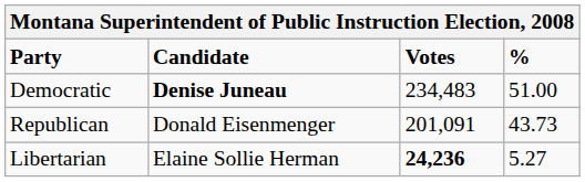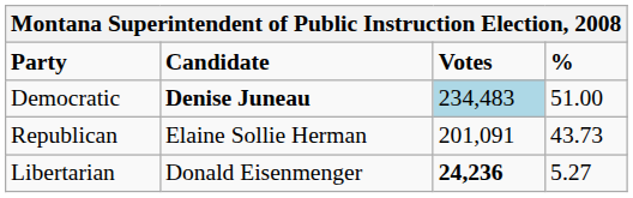Democratic | Votes: no background -> lightblue background
Republican | Candidate: Donald Eisenmenger -> Elaine Sollie Herman
Libertarian | Candidate: Elaine Sollie Herman -> Donald Eisenmenger
